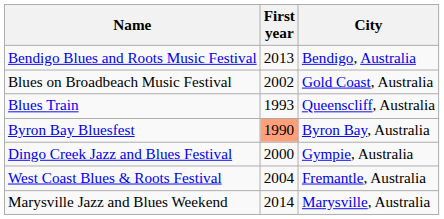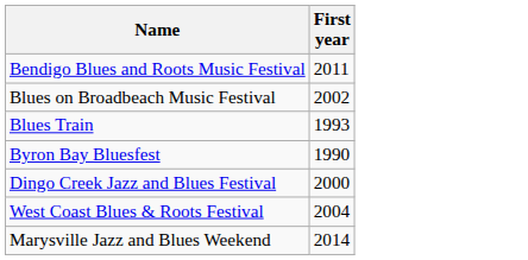- column: City | Bendigo, Australia | Gold Coast, Australia | Queenscliff, Australia | Byron Bay, Australia | Gympie, Australia | Fremantle, Australia | Marysville, Australia
Bendigo Blues and Roots Music Festival | First year: 2013 -> 2011
Byron Bay Bluesfest | First year: lightsalmon background -> no background
